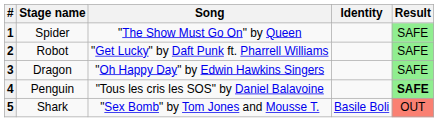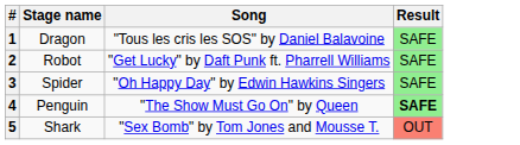- column: Identity | Basile Boli
1 | Stage name: Spider -> Dragon
1 | Song: "The Show Must Go On" by Queen -> "Tous les cris les SOS" by Daniel Balavoine
3 | Stage name: Dragon -> Spider
4 | Song: "Tous les cris les SOS" by Daniel Balavoine -> "The Show Must Go On" by Queen
